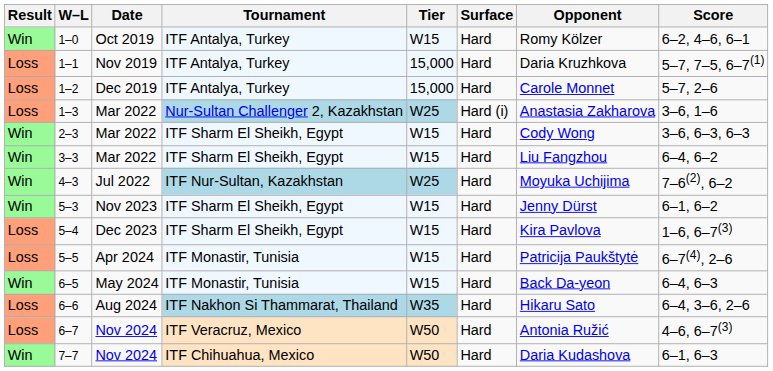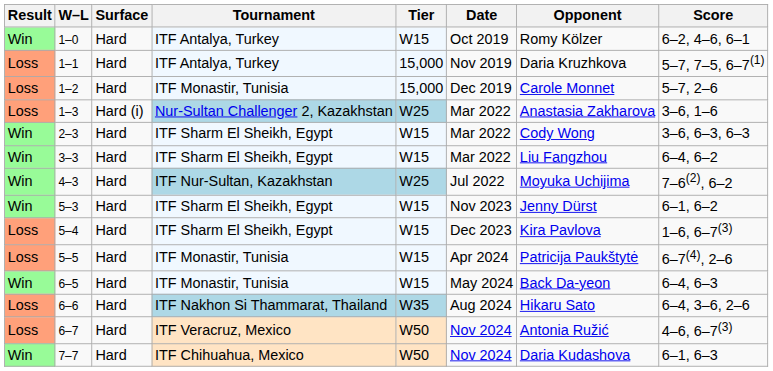columns swapped: Date <-> Surface
1–2 | Tournament: ITF Antalya, Turkey -> ITF Monastir, Tunisia
